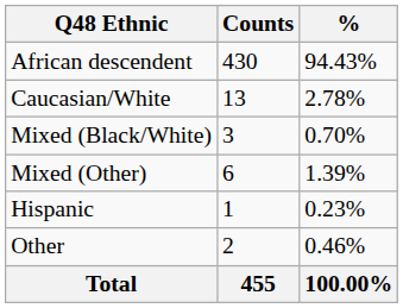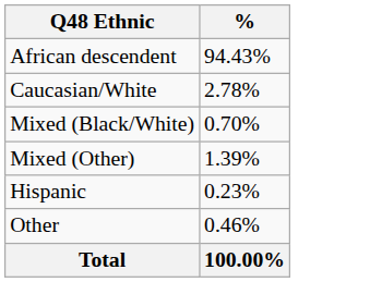- column: Counts | 430 | 13 | 3 | 6 | 1 | 2 | 455
